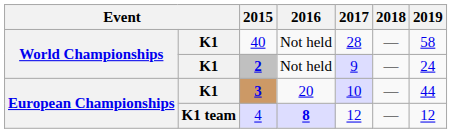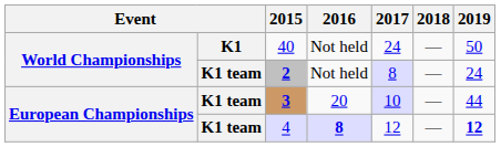40 | 2017: 28 -> 24
40 | 2019: 58 -> 50
2 | column 2: K1 -> K1 team
2 | 2017: 9 -> 8
3 | column 2: K1 -> K1 team
4 | 2019: normal -> bold
